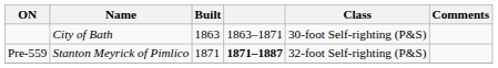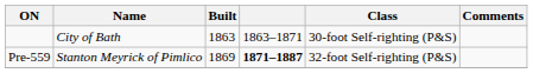Pre-559 | Built: 1871 -> 1869
